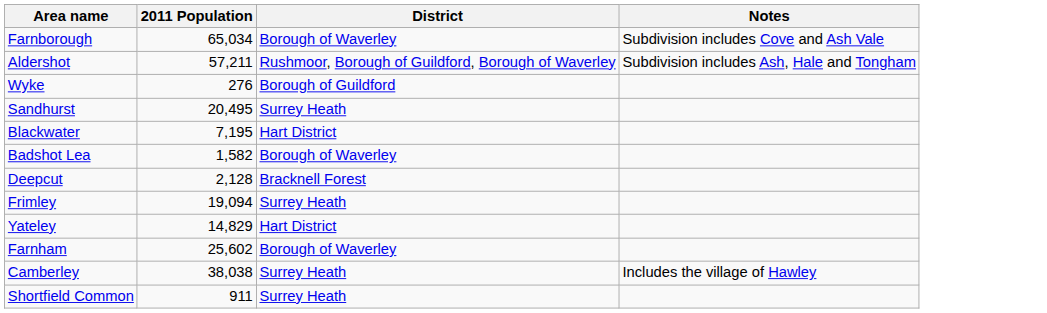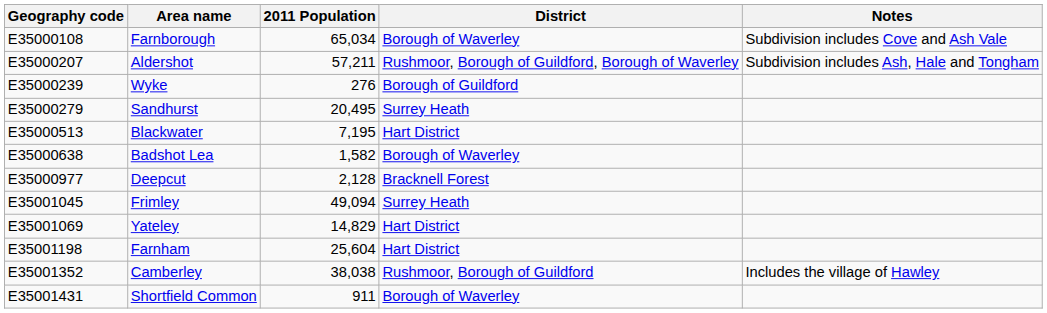+ column: Geography code | E35000108 | E35000207 | E35000239 | E35000279 | E35000513 | E35000638 | E35000977 | E35001045 | E35001069 | E35001198 | E35001352 | E35001431
Frimley | 2011 Population: 19,094 -> 49,094
Farnham | 2011 Population: 25,602 -> 25,604
Farnham | District: Borough of Waverley -> Hart District
Camberley | District: Surrey Heath -> Rushmoor, Borough of Guildford
Shortfield Common | District: Surrey Heath -> Borough of Waverley
